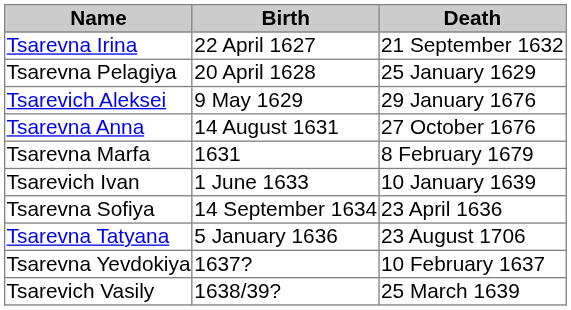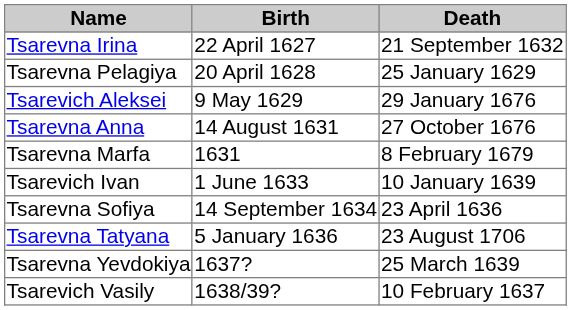Tsarevna Yevdokiya | Death: 10 February 1637 -> 25 March 1639
Tsarevich Vasily | Death: 25 March 1639 -> 10 February 1637
